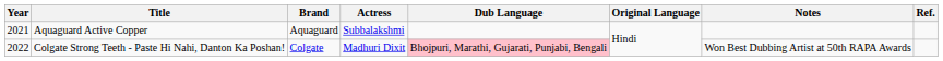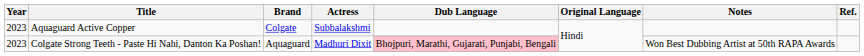Aquaguard Active Copper | Year: 2021 -> 2023
Aquaguard Active Copper | Brand: Aquaguard -> Colgate
Colgate Strong Teeth - Paste Hi Nahi, Danton Ka Poshan! | Year: 2022 -> 2023
Colgate Strong Teeth - Paste Hi Nahi, Danton Ka Poshan! | Brand: Colgate -> Aquaguard
